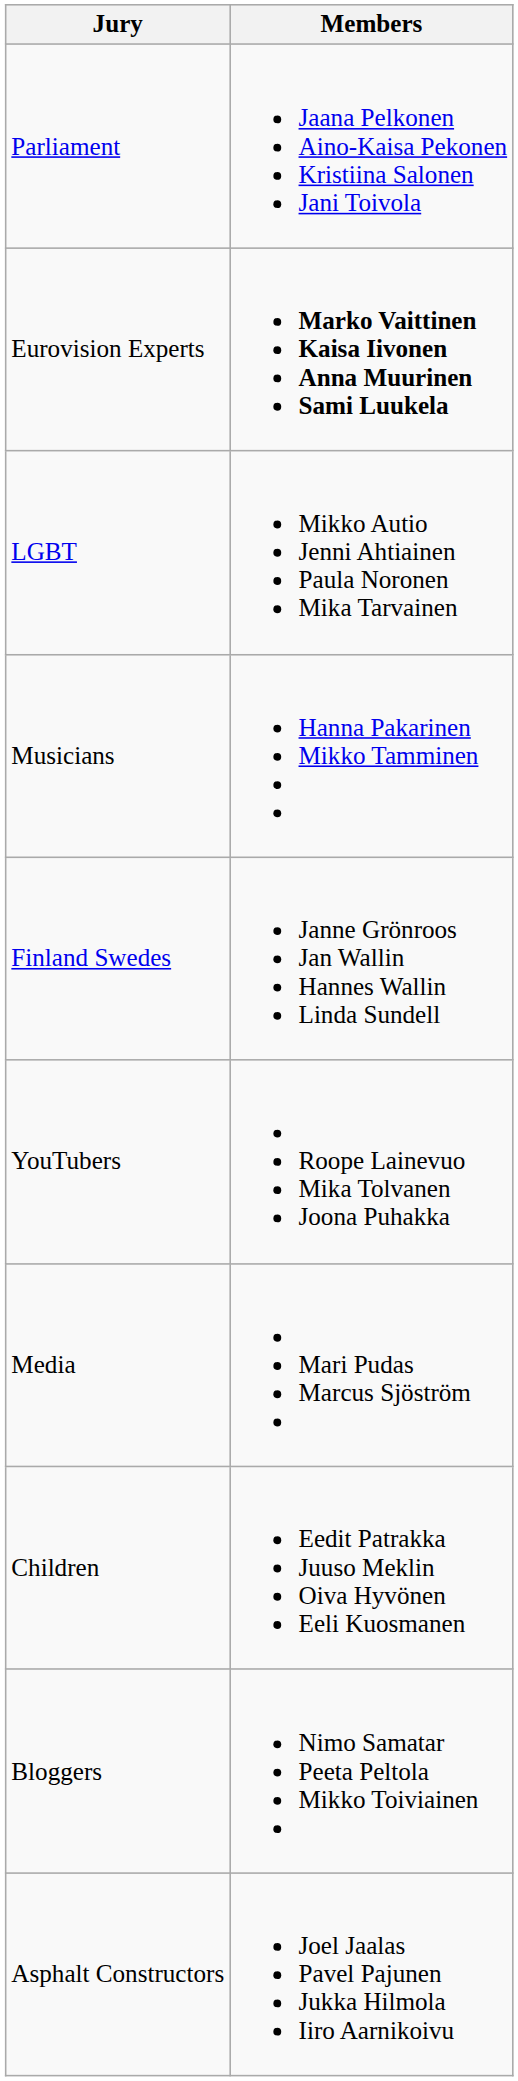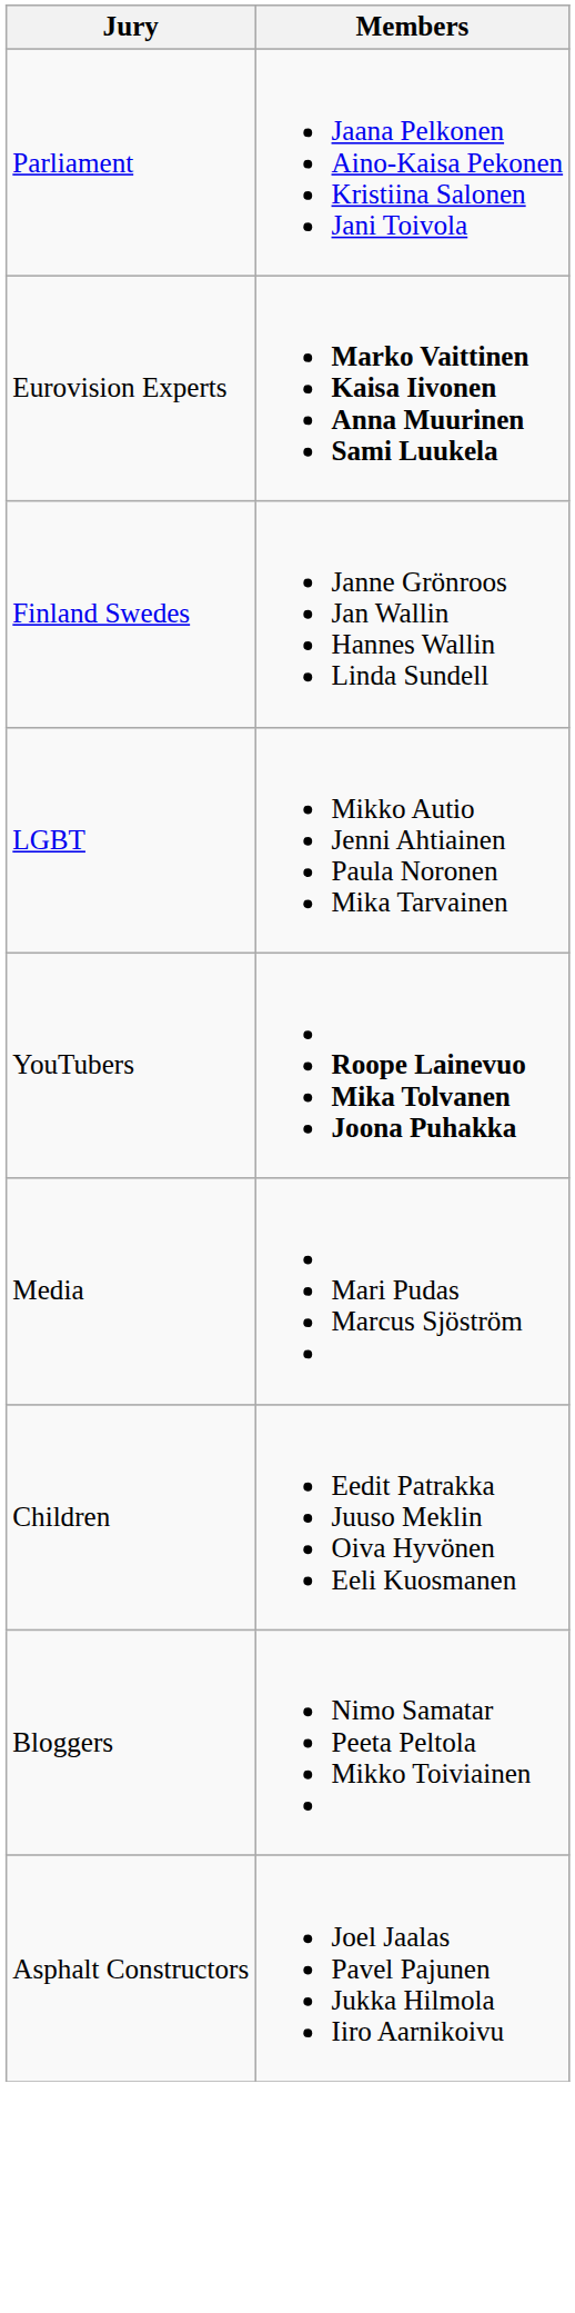rows swapped: Finland Swedes <-> LGBT
- row: Musicians | Hanna Pakarinen Mikko Tamminen
YouTubers | Members: normal -> bold
